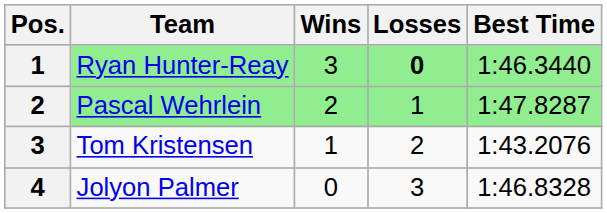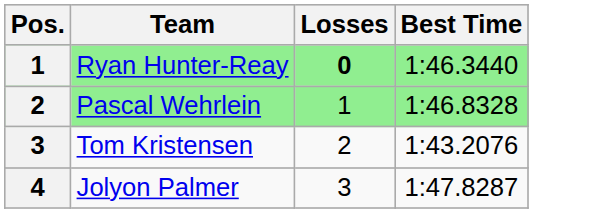- column: Wins | 3 | 2 | 1 | 0
Pascal Wehrlein | Best Time: 1:47.8287 -> 1:46.8328
Jolyon Palmer | Best Time: 1:46.8328 -> 1:47.8287
